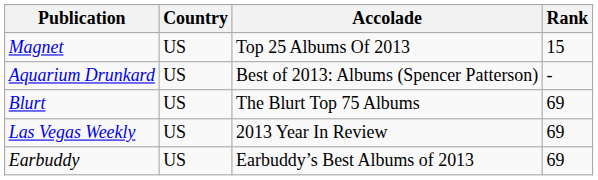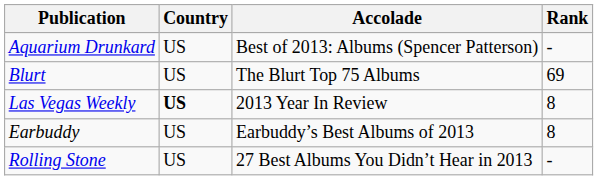- row: Magnet | US | Top 25 Albums Of 2013 | 15
Las Vegas Weekly | Country: normal -> bold
Las Vegas Weekly | Rank: 69 -> 8
Earbuddy | Rank: 69 -> 8
+ row: Rolling Stone | US | 27 Best Albums You Didn’t Hear in 2013 | -
